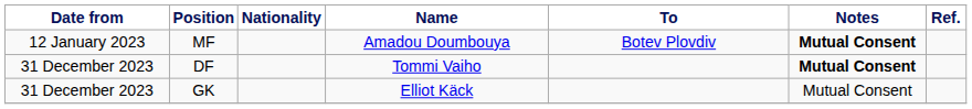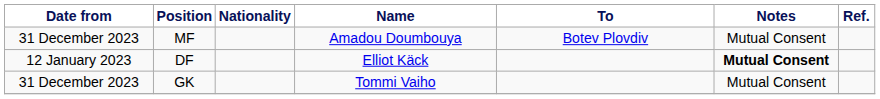MF | Date from: 12 January 2023 -> 31 December 2023
MF | Notes: bold -> normal
DF | Date from: 31 December 2023 -> 12 January 2023
DF | Name: Tommi Vaiho -> Elliot Käck
GK | Name: Elliot Käck -> Tommi Vaiho
